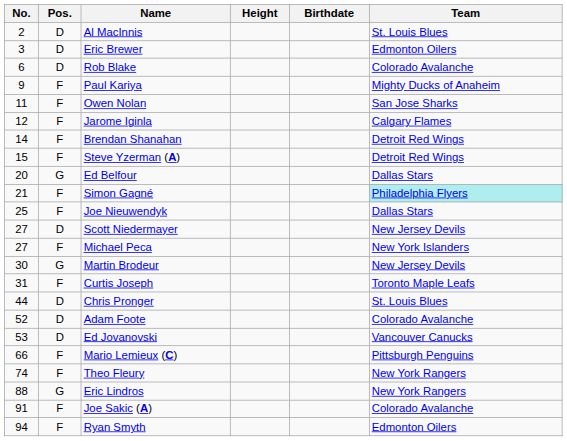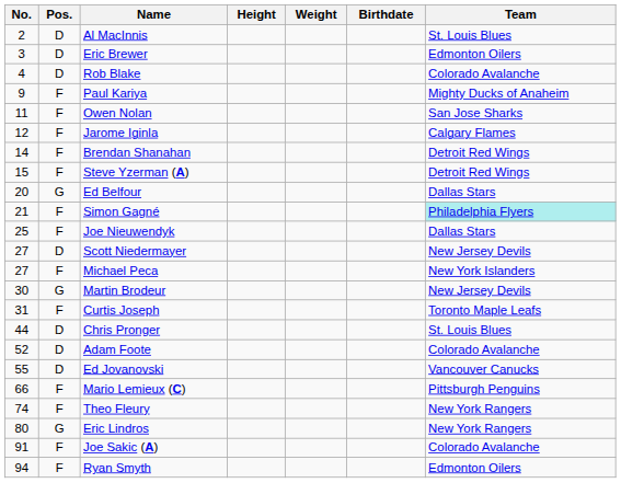+ column: Weight
Rob Blake | No.: 6 -> 4
Ed Jovanovski | No.: 53 -> 55
Eric Lindros | No.: 88 -> 80
